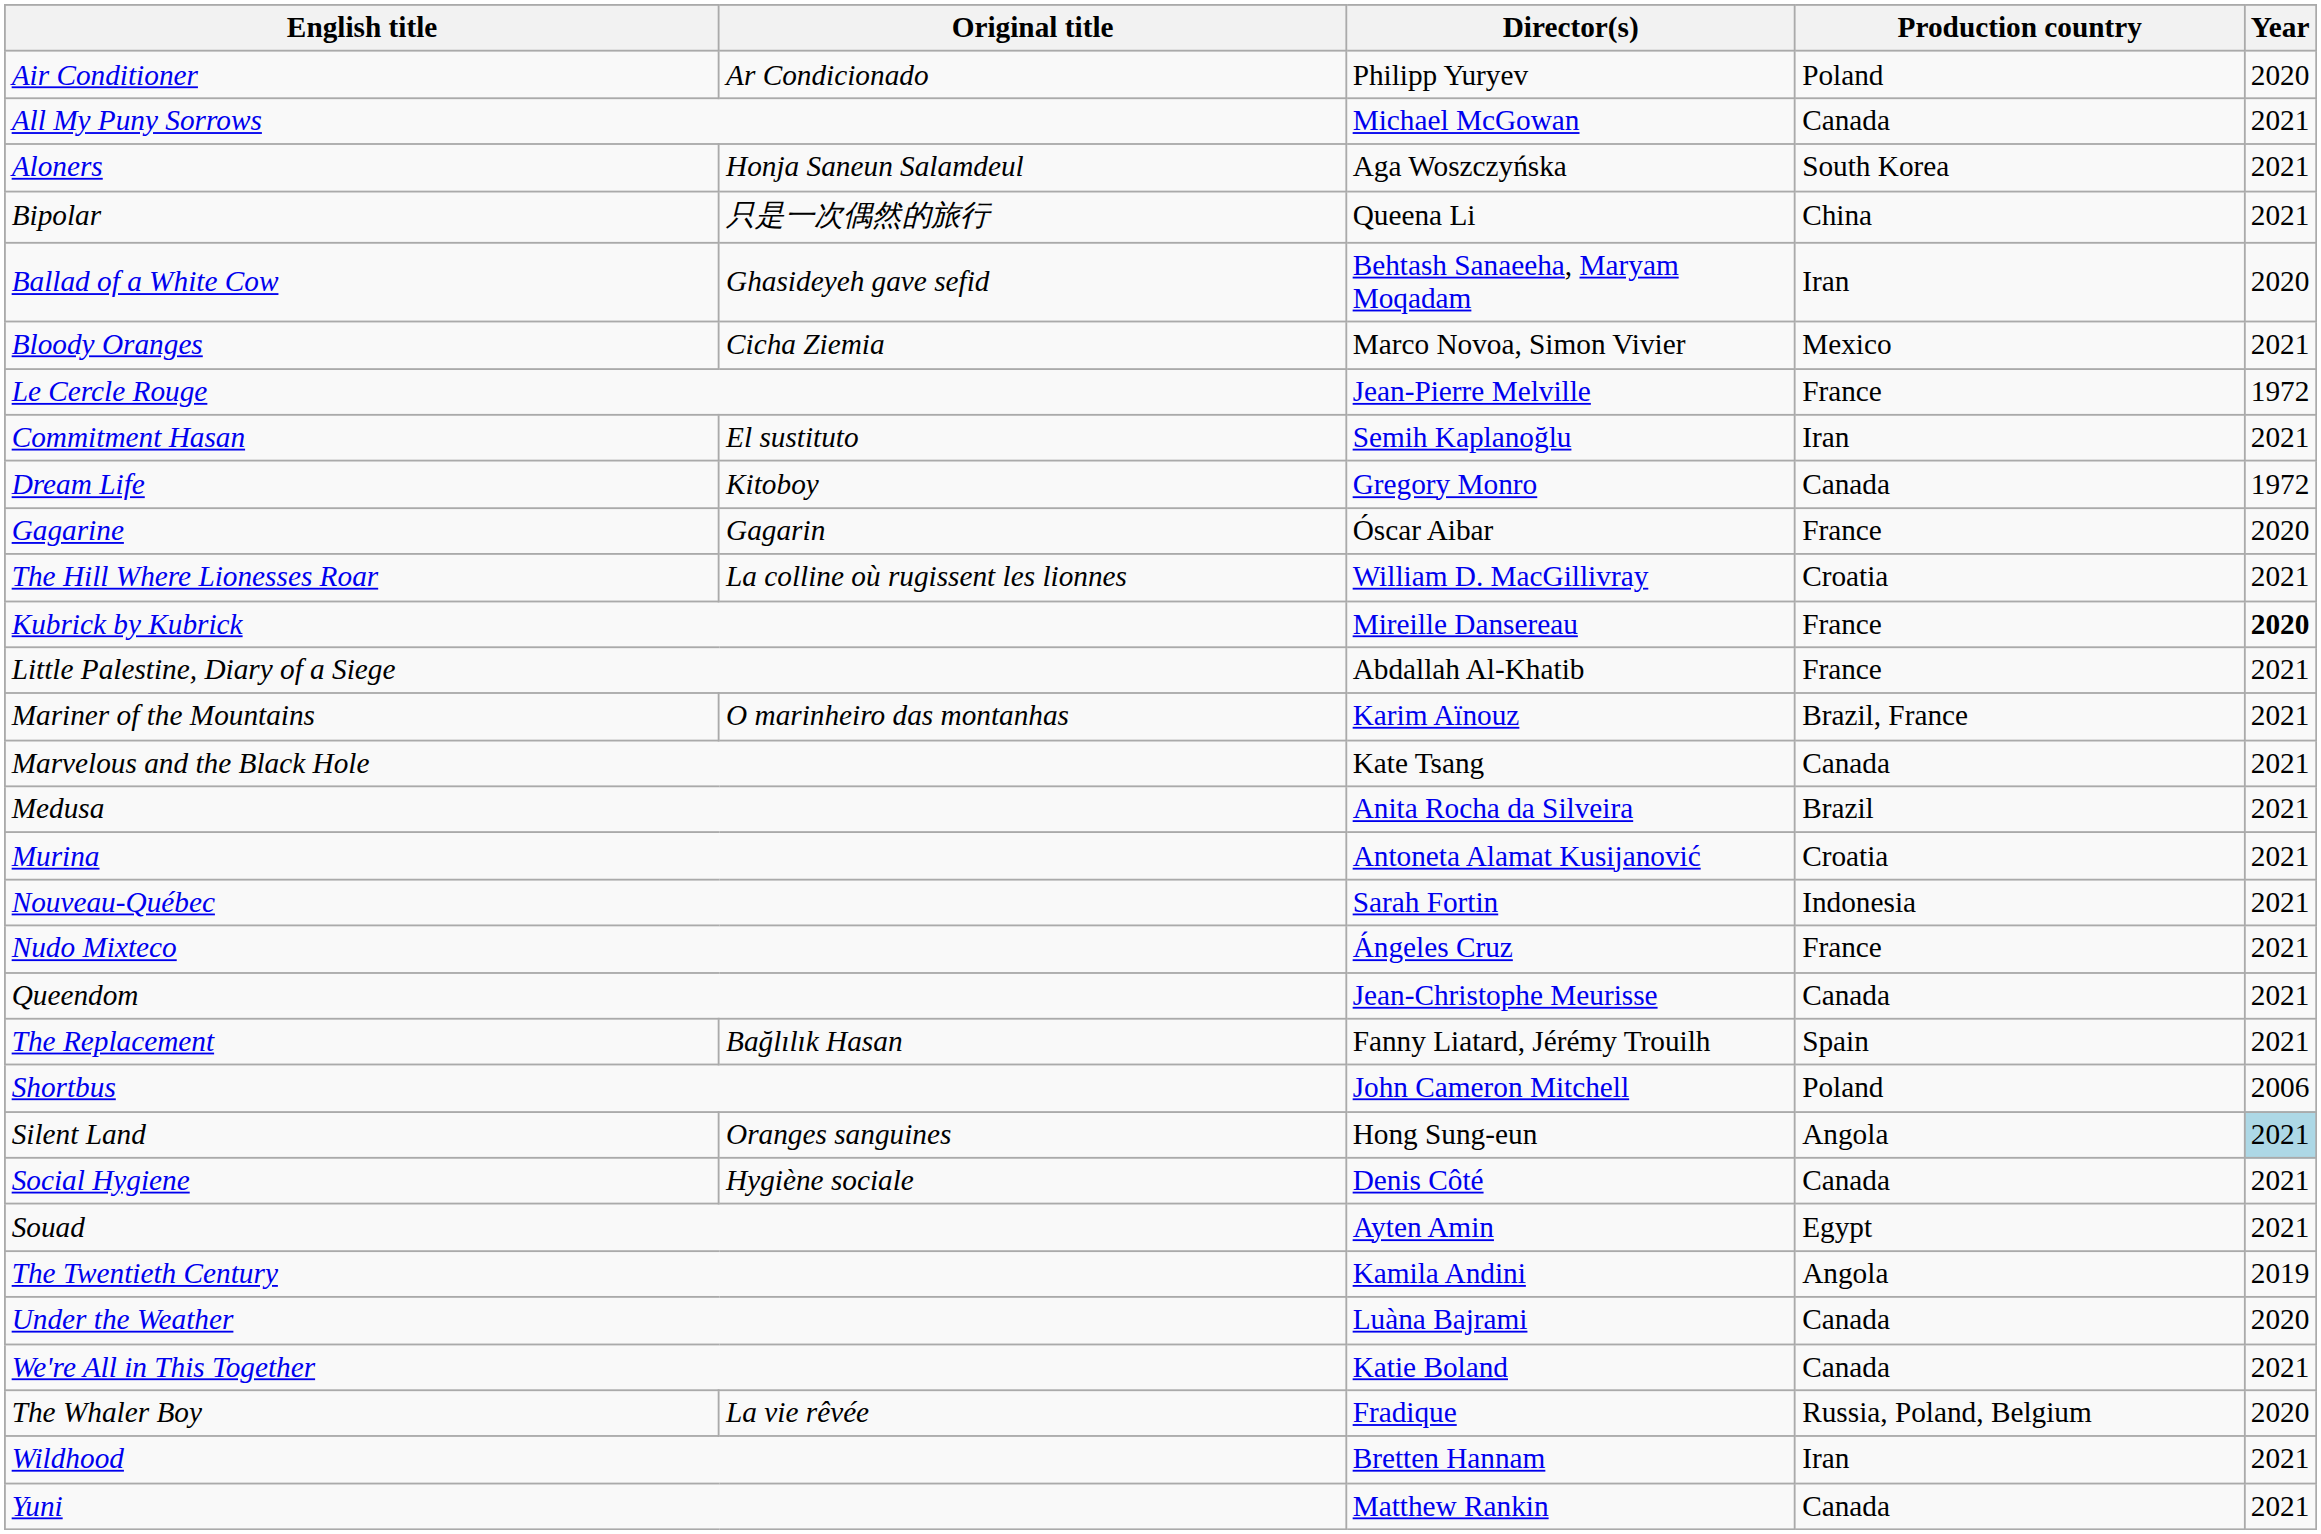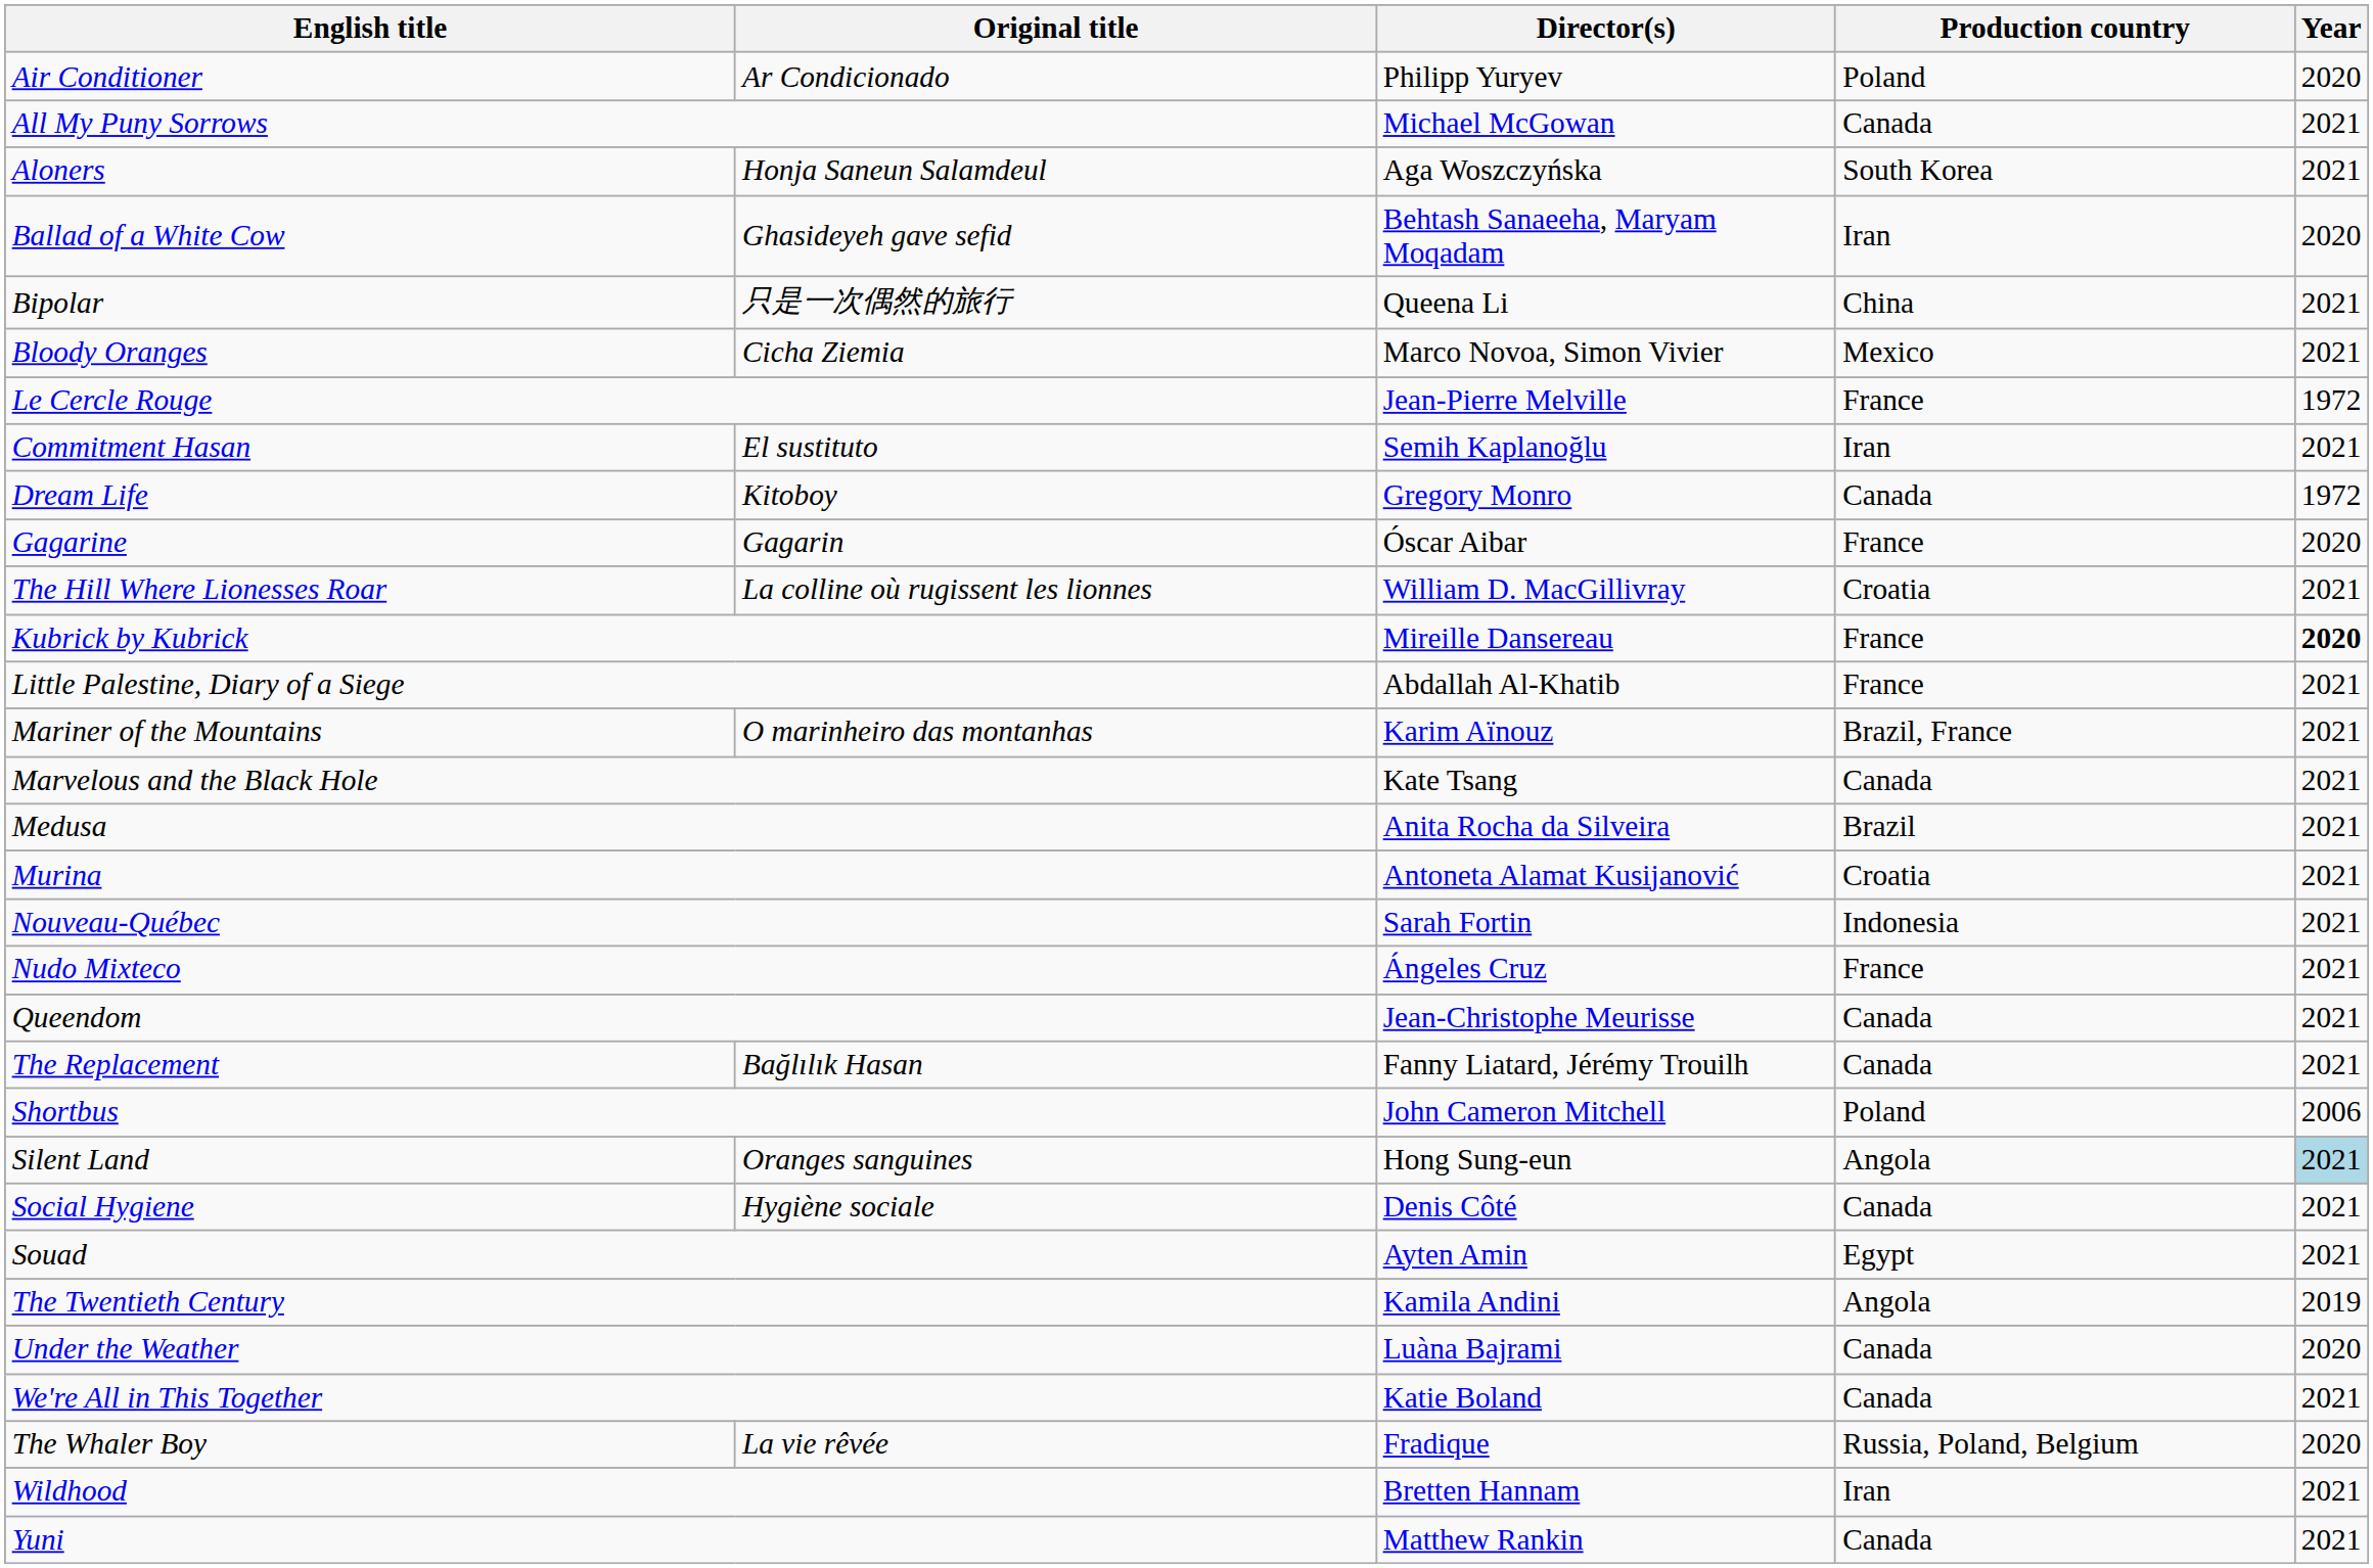rows swapped: Ballad of a White Cow <-> Bipolar
The Replacement | Production country: Spain -> Canada
